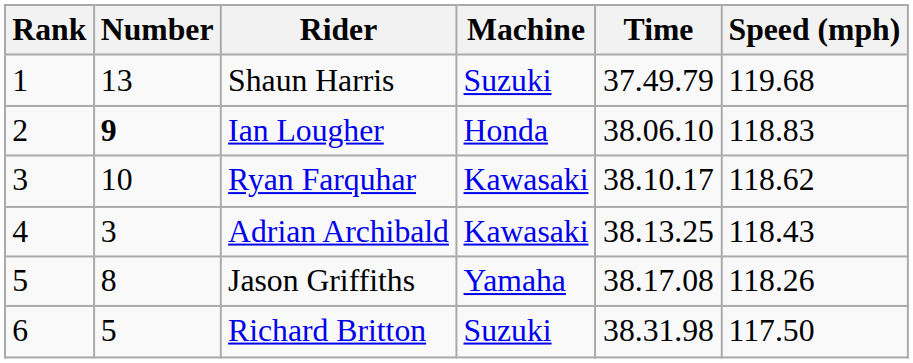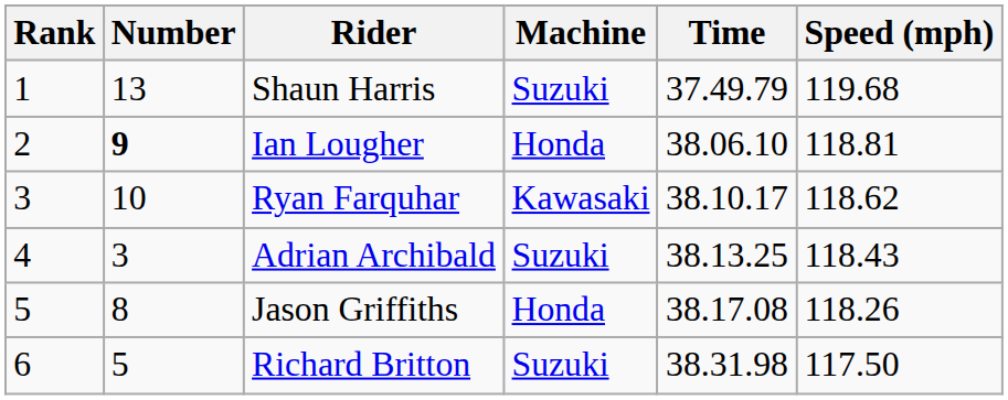Ian Lougher | Speed (mph): 118.83 -> 118.81
Adrian Archibald | Machine: Kawasaki -> Suzuki
Jason Griffiths | Machine: Yamaha -> Honda
